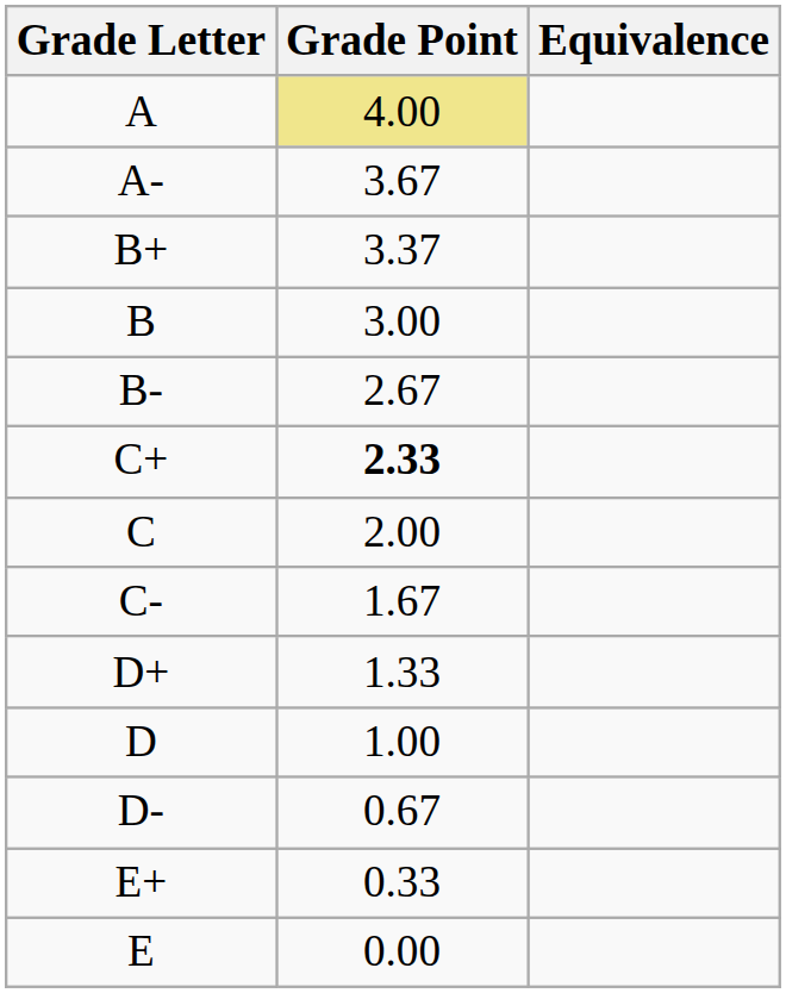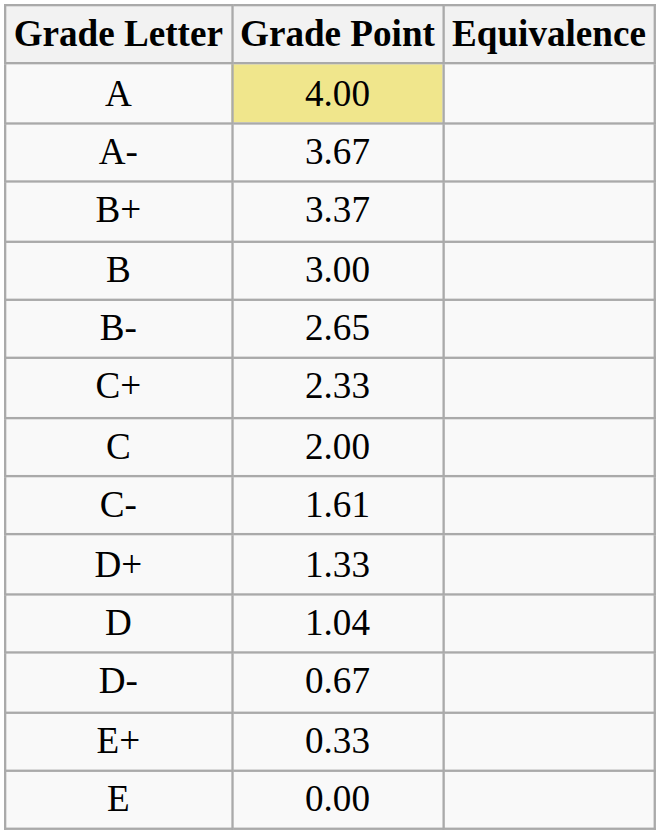B- | Grade Point: 2.67 -> 2.65
C+ | Grade Point: bold -> normal
C- | Grade Point: 1.67 -> 1.61
D | Grade Point: 1.00 -> 1.04
